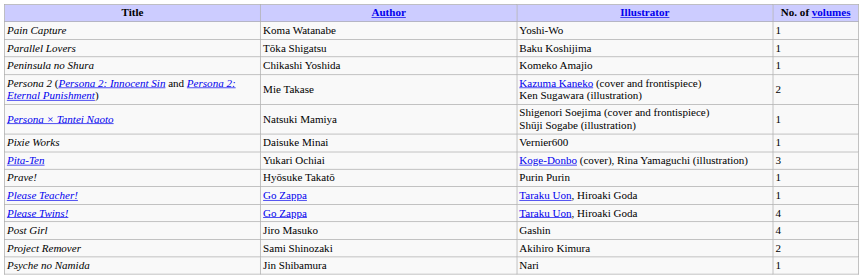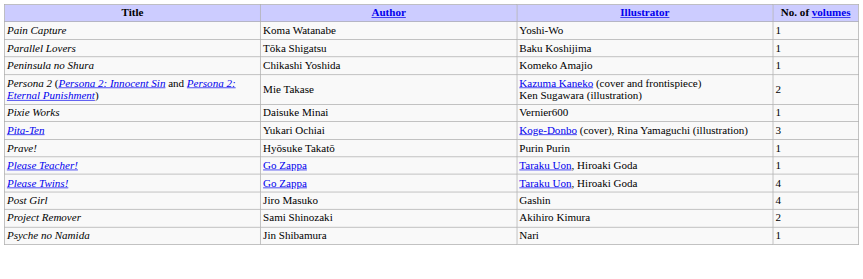- row: Persona × Tantei Naoto | Natsuki Mamiya | Shigenori Soejima (cover and frontispiece) Shūji Sogabe (illustration) | 1
